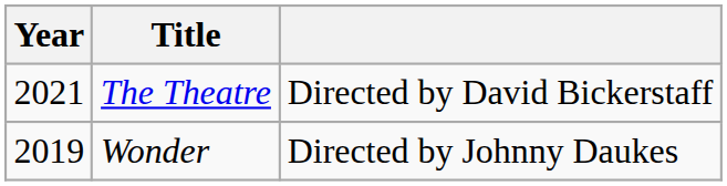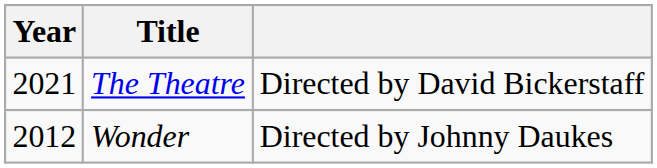Wonder | Year: 2019 -> 2012
